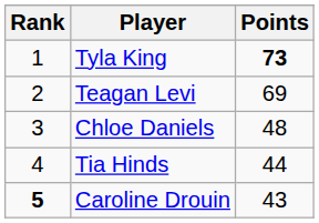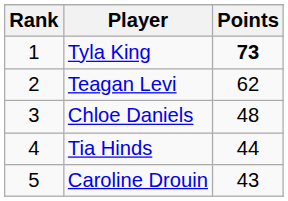Teagan Levi | Points: 69 -> 62
Caroline Drouin | Rank: bold -> normal
